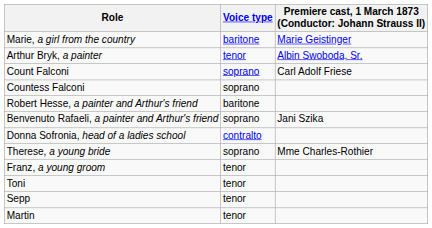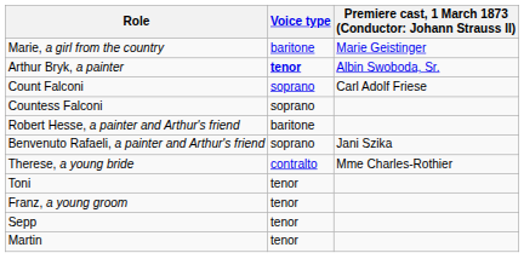Arthur Bryk, a painter | Voice type: normal -> bold
- row: Donna Sofronia, head of a ladies school | contralto
Therese, a young bride | Voice type: soprano -> contralto
rows swapped: Franz, a young groom <-> Toni
